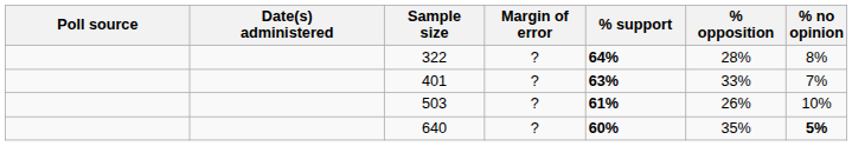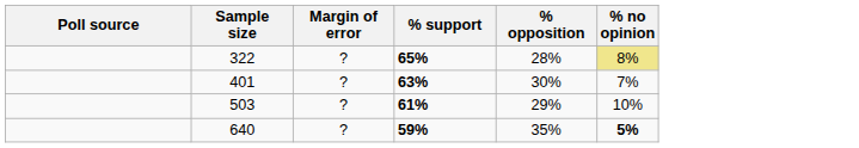- column: Date(s) administered
322 | % support: 64% -> 65%
322 | % no opinion: no background -> khaki background
401 | % opposition: 33% -> 30%
503 | % opposition: 26% -> 29%
640 | % support: 60% -> 59%
